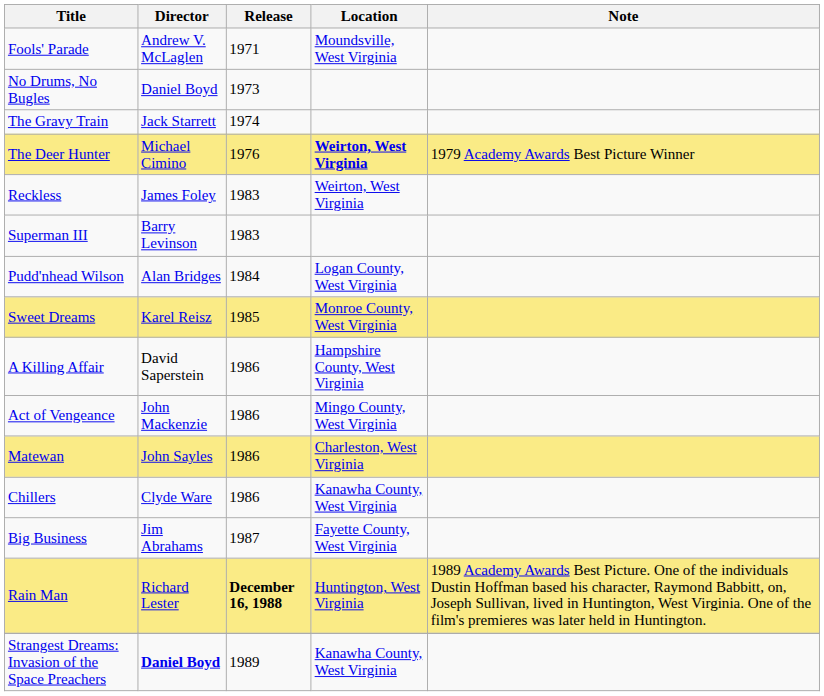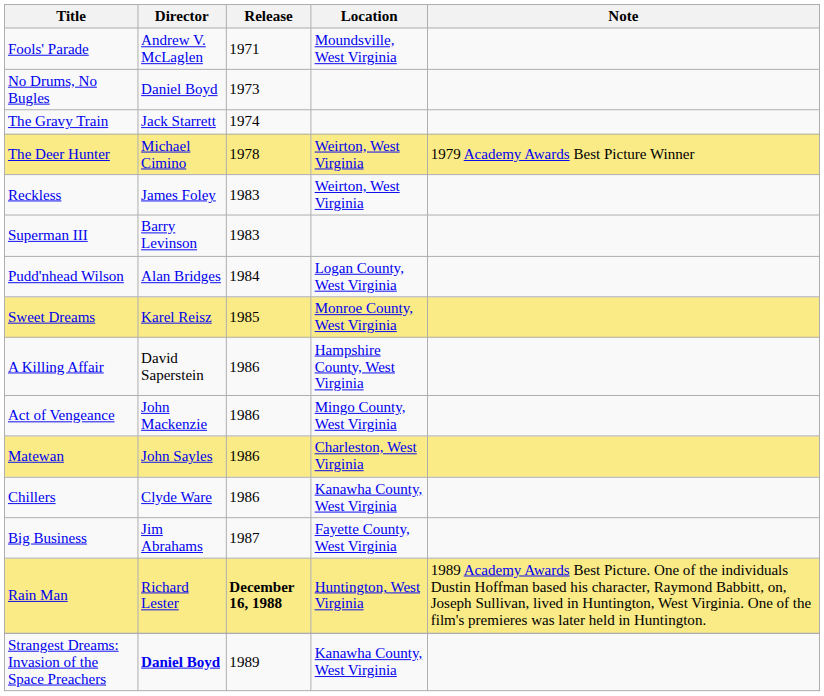The Deer Hunter | Release: 1976 -> 1978
The Deer Hunter | Location: bold -> normal
